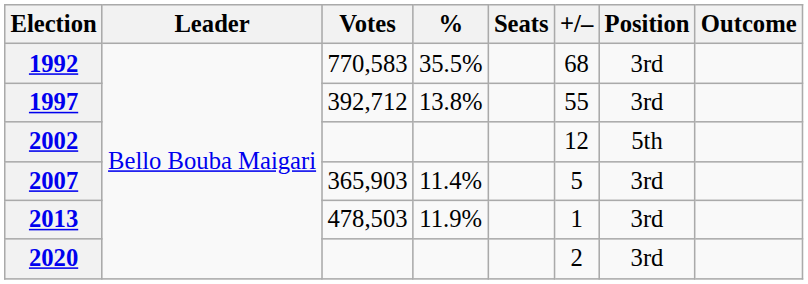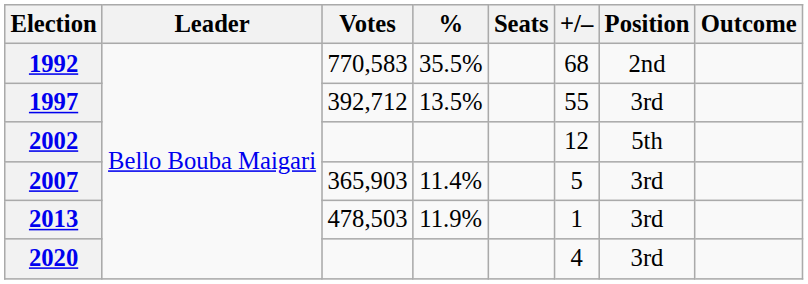1992 | Position: 3rd -> 2nd
1997 | %: 13.8% -> 13.5%
2020 | +/–: 2 -> 4
